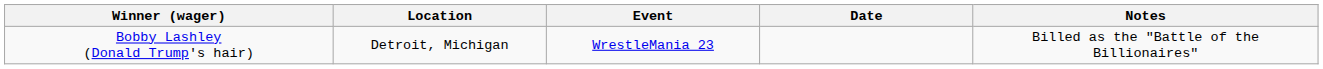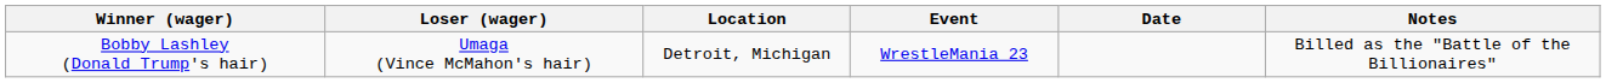+ column: Loser (wager) | Umaga (Vince McMahon's hair)
